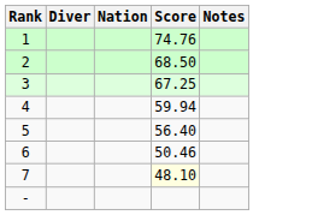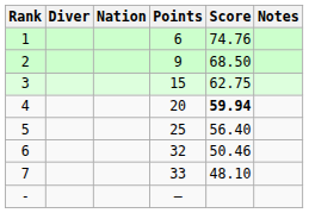+ column: Points | 6 | 9 | 15 | 20 | 25 | 32 | 33 | –
3 | Score: 67.25 -> 62.75
4 | Score: normal -> bold
7 | Score: lightyellow background -> no background
